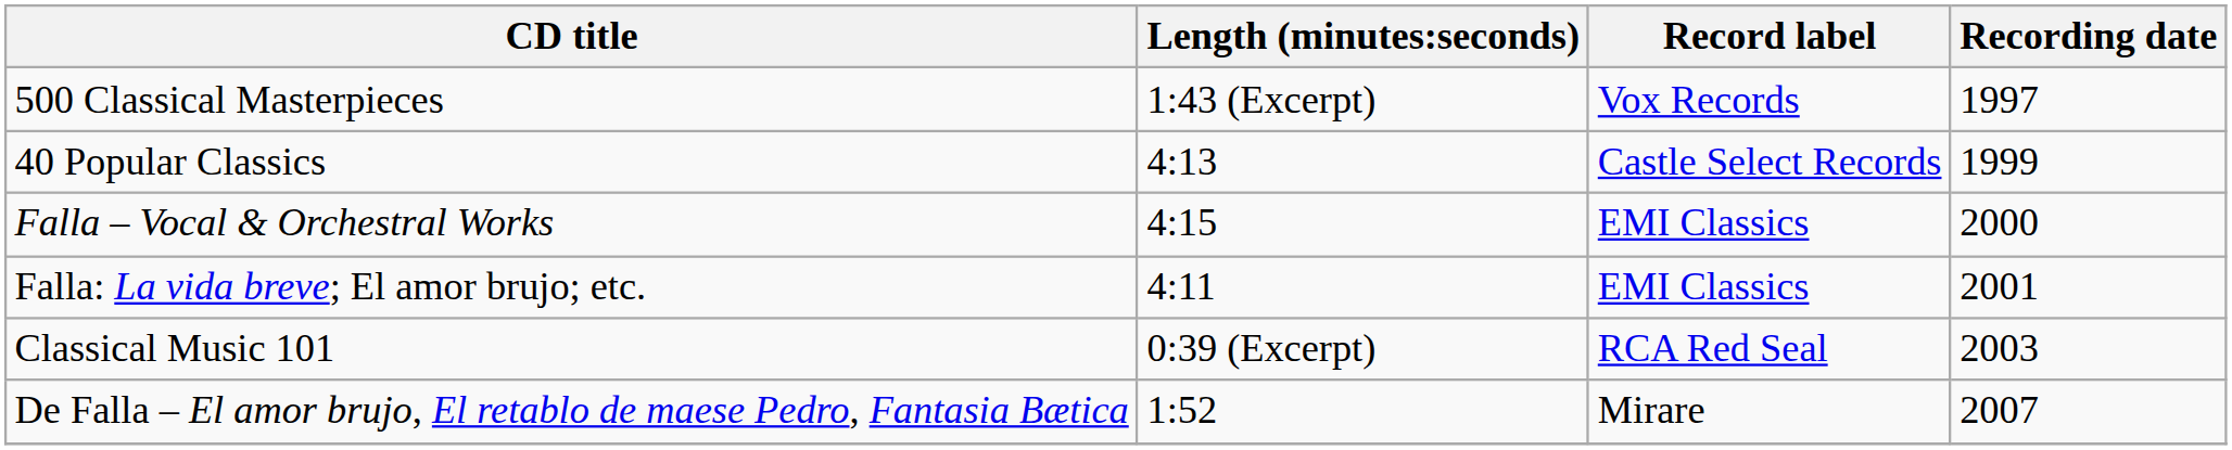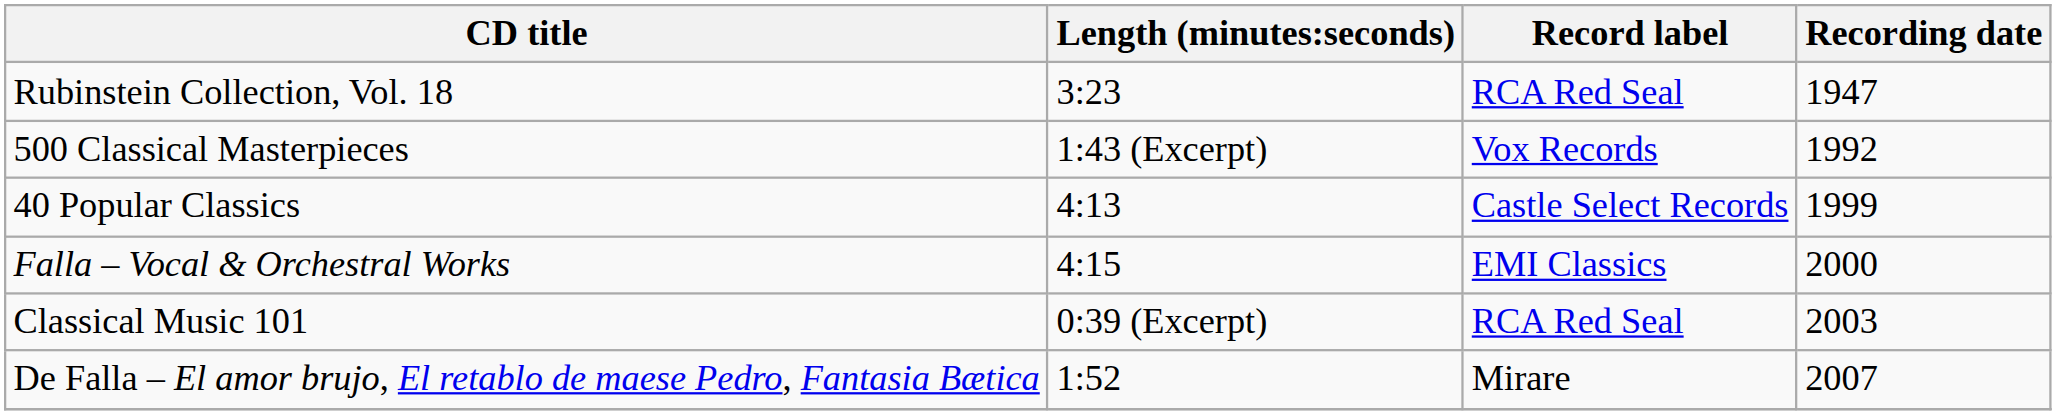+ row: Rubinstein Collection, Vol. 18 | 3:23 | RCA Red Seal | 1947
500 Classical Masterpieces | Recording date: 1997 -> 1992
- row: Falla: La vida breve; El amor brujo; etc. | 4:11 | EMI Classics | 2001
